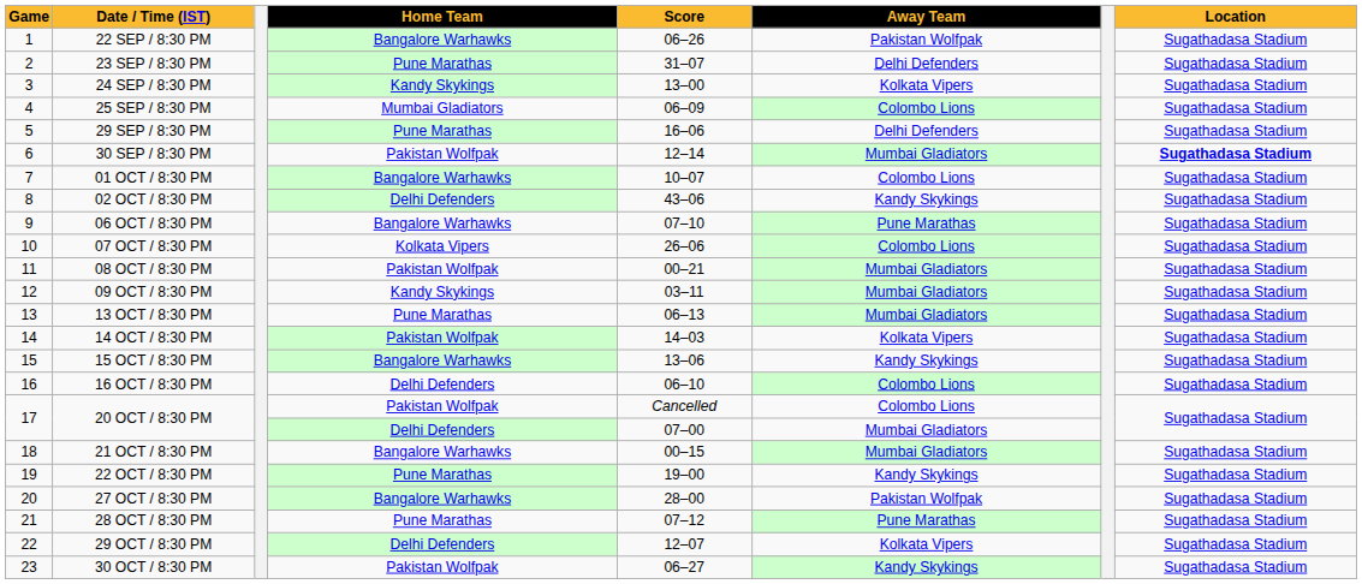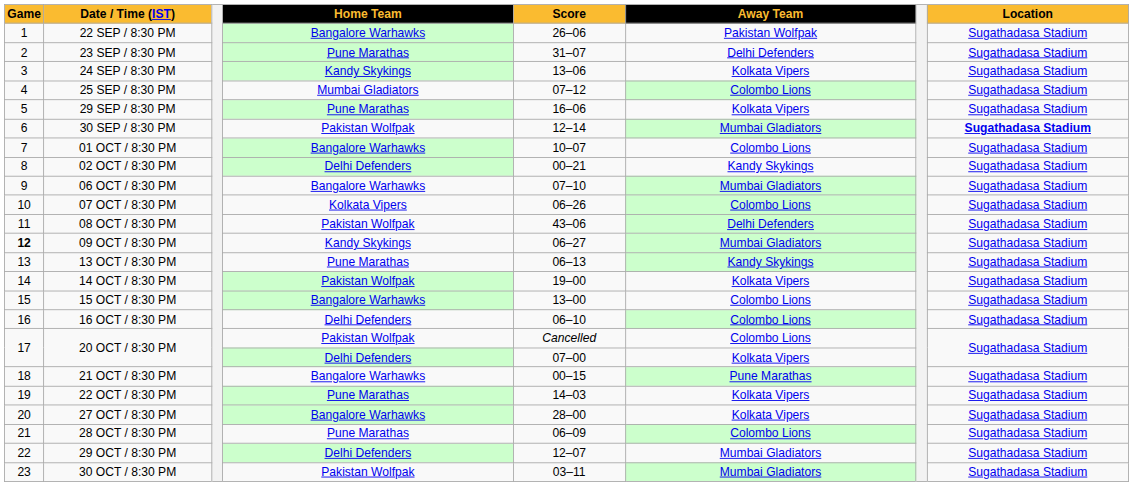22 SEP / 8:30 PM | Score: 06–26 -> 26–06
24 SEP / 8:30 PM | Score: 13–00 -> 13–06
25 SEP / 8:30 PM | Score: 06–09 -> 07–12
29 SEP / 8:30 PM | Away Team: Delhi Defenders -> Kolkata Vipers
02 OCT / 8:30 PM | Score: 43–06 -> 00–21
06 OCT / 8:30 PM | Away Team: Pune Marathas -> Mumbai Gladiators
07 OCT / 8:30 PM | Score: 26–06 -> 06–26
08 OCT / 8:30 PM | Score: 00–21 -> 43–06
08 OCT / 8:30 PM | Away Team: Mumbai Gladiators -> Delhi Defenders
09 OCT / 8:30 PM | Game: normal -> bold
09 OCT / 8:30 PM | Score: 03–11 -> 06–27
13 OCT / 8:30 PM | Away Team: Mumbai Gladiators -> Kandy Skykings
14 OCT / 8:30 PM | Score: 14–03 -> 19–00
15 OCT / 8:30 PM | Score: 13–06 -> 13–00
15 OCT / 8:30 PM | Away Team: Kandy Skykings -> Colombo Lions
20 OCT / 8:30 PM / Delhi Defenders | Away Team: Mumbai Gladiators -> Kolkata Vipers
21 OCT / 8:30 PM | Away Team: Mumbai Gladiators -> Pune Marathas
22 OCT / 8:30 PM | Score: 19–00 -> 14–03
22 OCT / 8:30 PM | Away Team: Kandy Skykings -> Kolkata Vipers
27 OCT / 8:30 PM | Away Team: Pakistan Wolfpak -> Kolkata Vipers
28 OCT / 8:30 PM | Score: 07–12 -> 06–09
28 OCT / 8:30 PM | Away Team: Pune Marathas -> Colombo Lions
29 OCT / 8:30 PM | Away Team: Kolkata Vipers -> Mumbai Gladiators
30 OCT / 8:30 PM | Score: 06–27 -> 03–11
30 OCT / 8:30 PM | Away Team: Kandy Skykings -> Mumbai Gladiators
